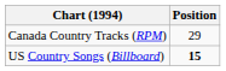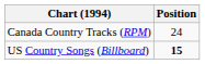Canada Country Tracks (RPM) | Position: 29 -> 24
